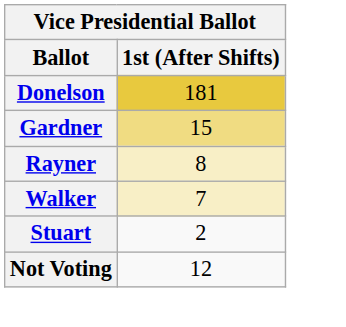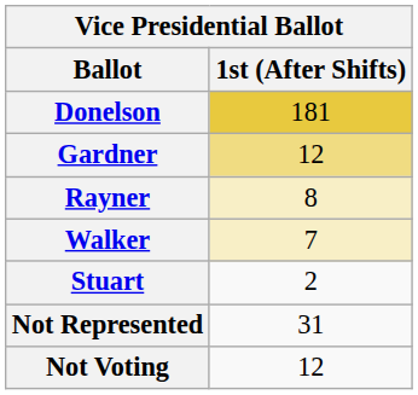Gardner | 1st (After Shifts): 15 -> 12
+ row: Not Represented | 31
